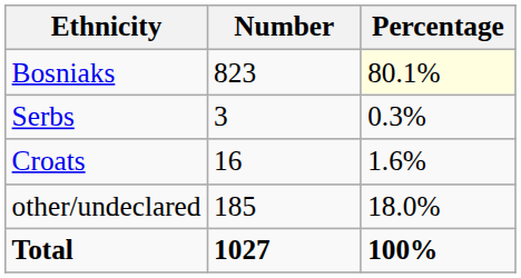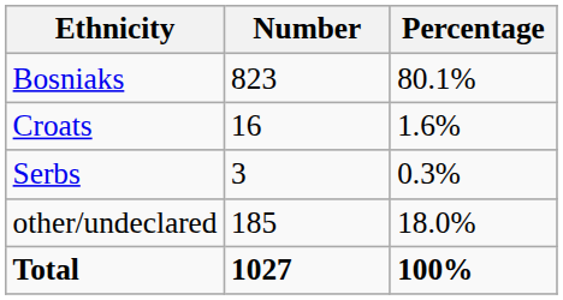Bosniaks | Percentage: lightyellow background -> no background
rows swapped: Croats <-> Serbs
